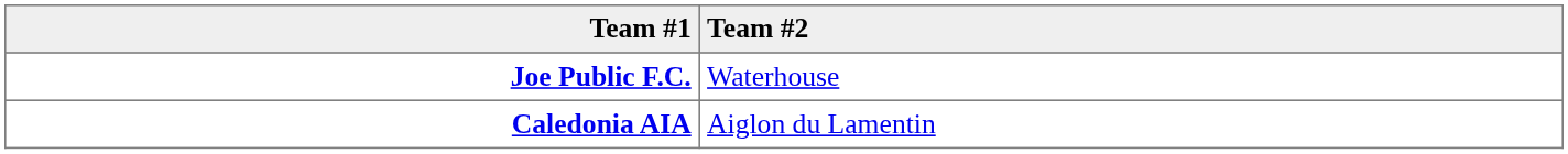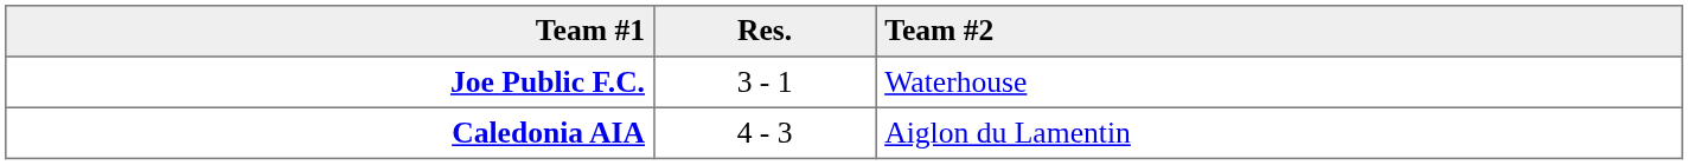+ column: Res. | 3 - 1 | 4 - 3
